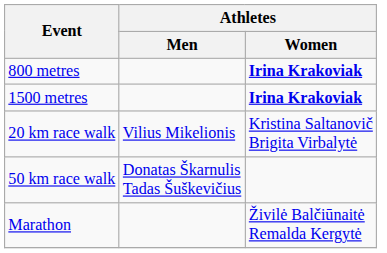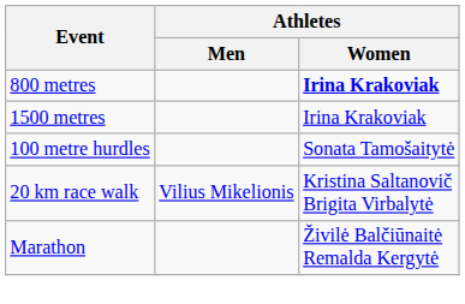1500 metres | Athletes / Women: bold -> normal
+ row: 100 metre hurdles | Sonata Tamošaitytė
- row: 50 km race walk | Donatas Škarnulis Tadas Šuškevičius
